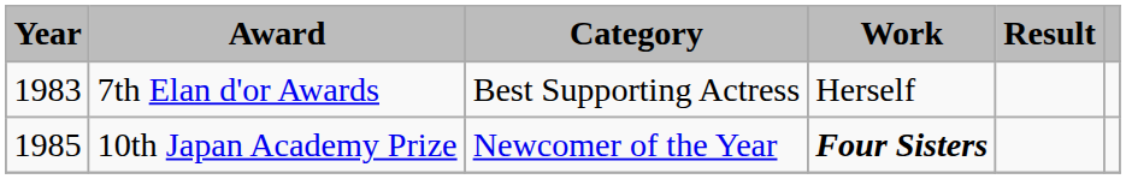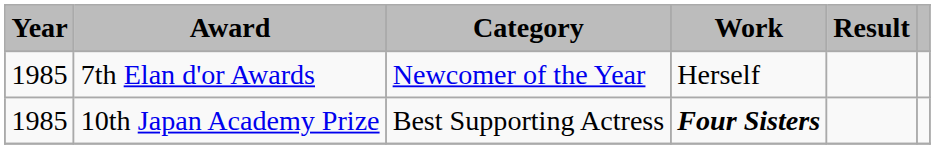7th Elan d'or Awards | Year: 1983 -> 1985
7th Elan d'or Awards | Category: Best Supporting Actress -> Newcomer of the Year
10th Japan Academy Prize | Category: Newcomer of the Year -> Best Supporting Actress
